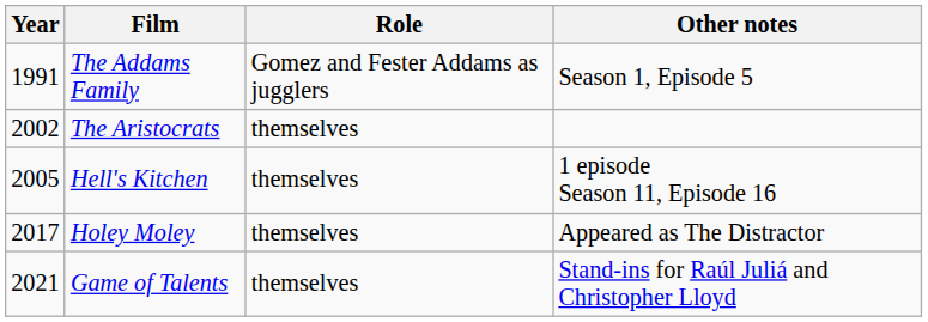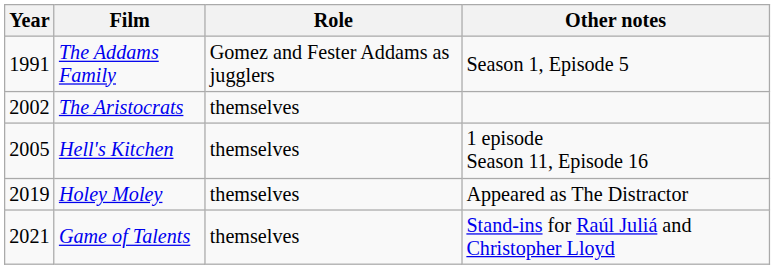Holey Moley | Year: 2017 -> 2019
